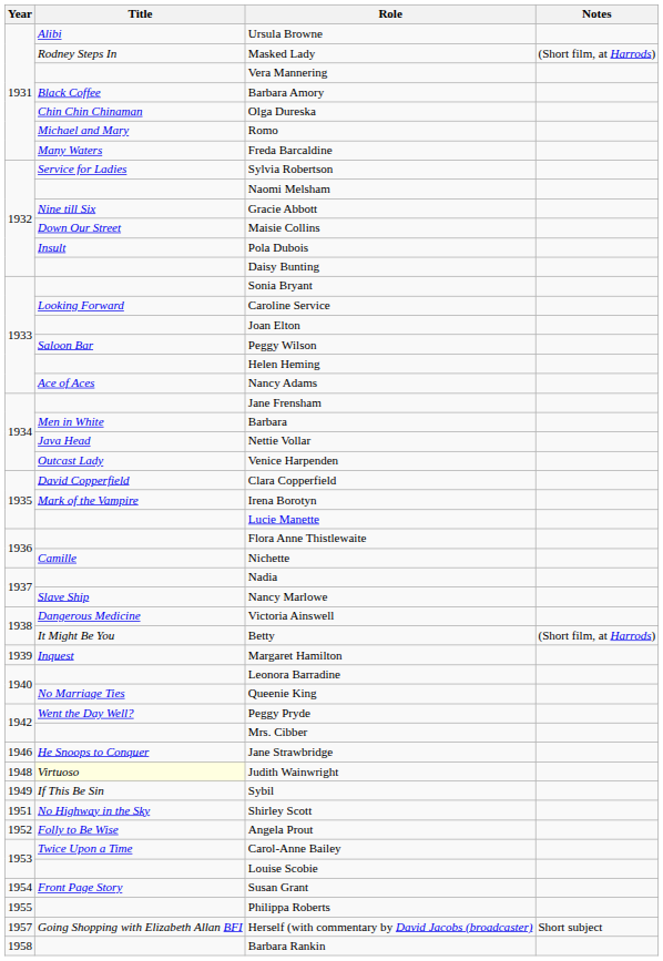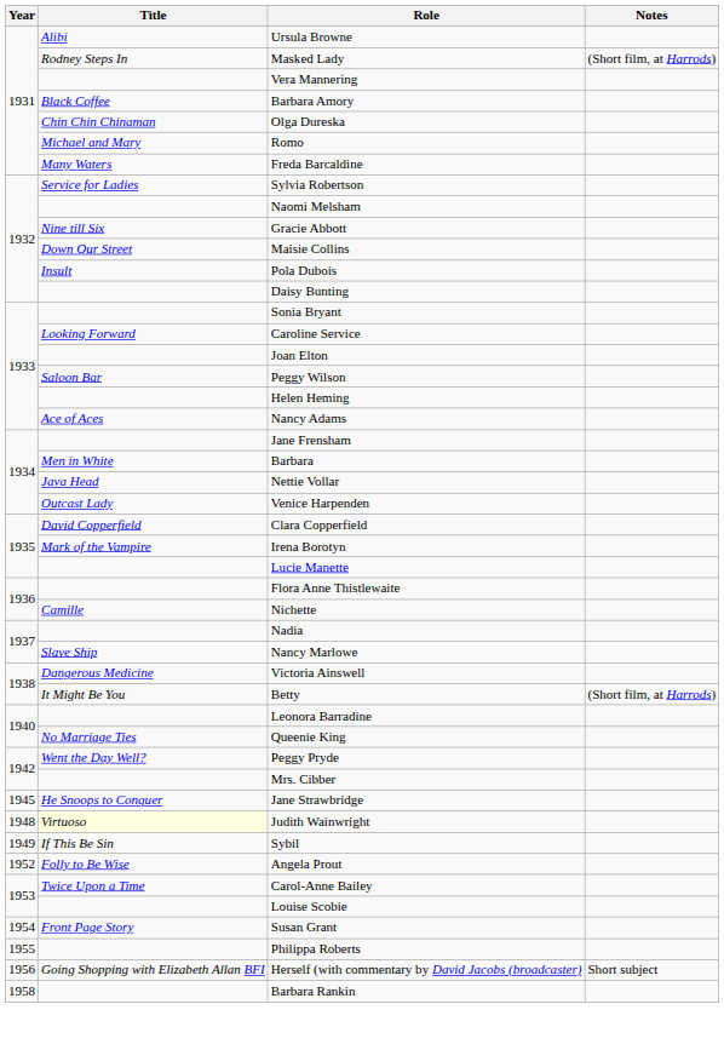- row: 1939 | Inquest | Margaret Hamilton
Jane Strawbridge | Year: 1946 -> 1945
- row: 1951 | No Highway in the Sky | Shirley Scott
Herself (with commentary by David Jacobs (broadcaster) | Year: 1957 -> 1956
